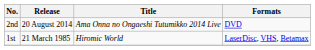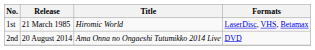rows swapped: 1st <-> 2nd
